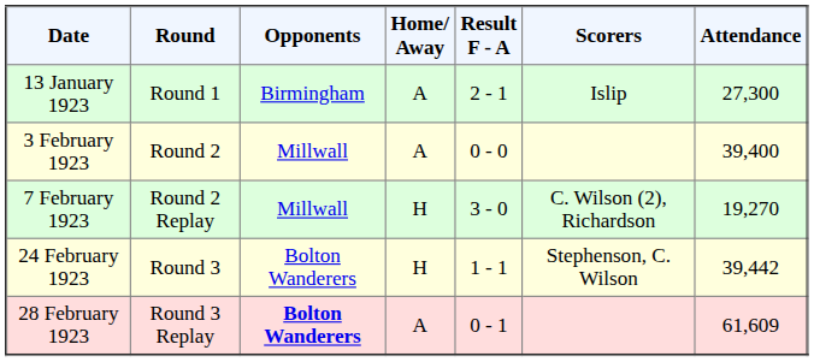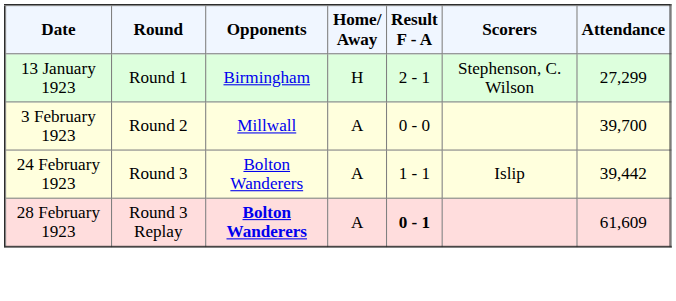13 January 1923 | Home/ Away: A -> H
13 January 1923 | Scorers: Islip -> Stephenson, C. Wilson
13 January 1923 | Attendance: 27,300 -> 27,299
3 February 1923 | Attendance: 39,400 -> 39,700
- row: 7 February 1923 | Round 2 Replay | Millwall | H | 3 - 0 | C. Wilson (2), Richardson | 19,270
24 February 1923 | Home/ Away: H -> A
24 February 1923 | Scorers: Stephenson, C. Wilson -> Islip
28 February 1923 | Result F - A: normal -> bold
